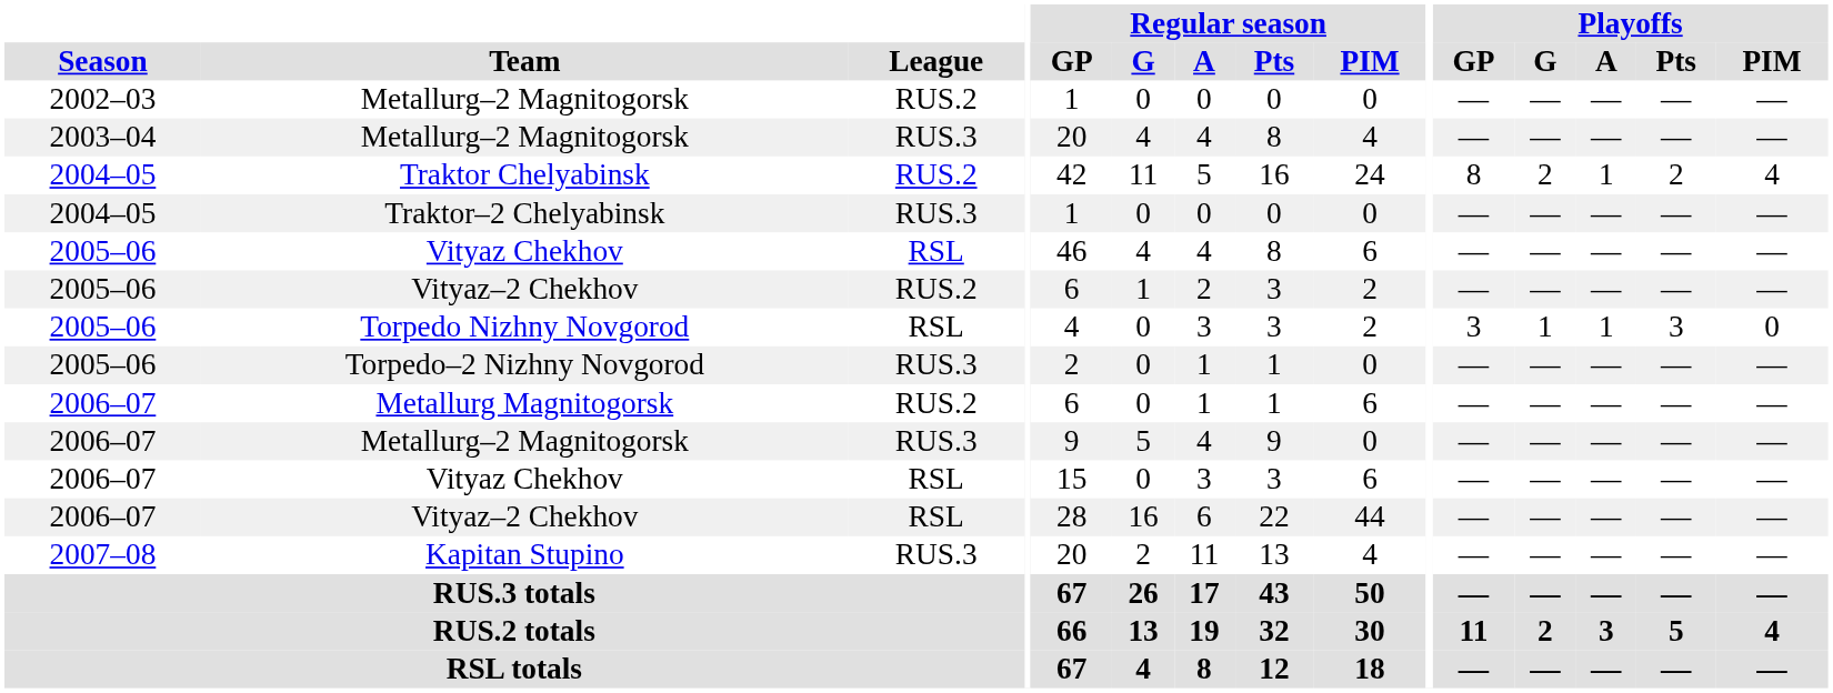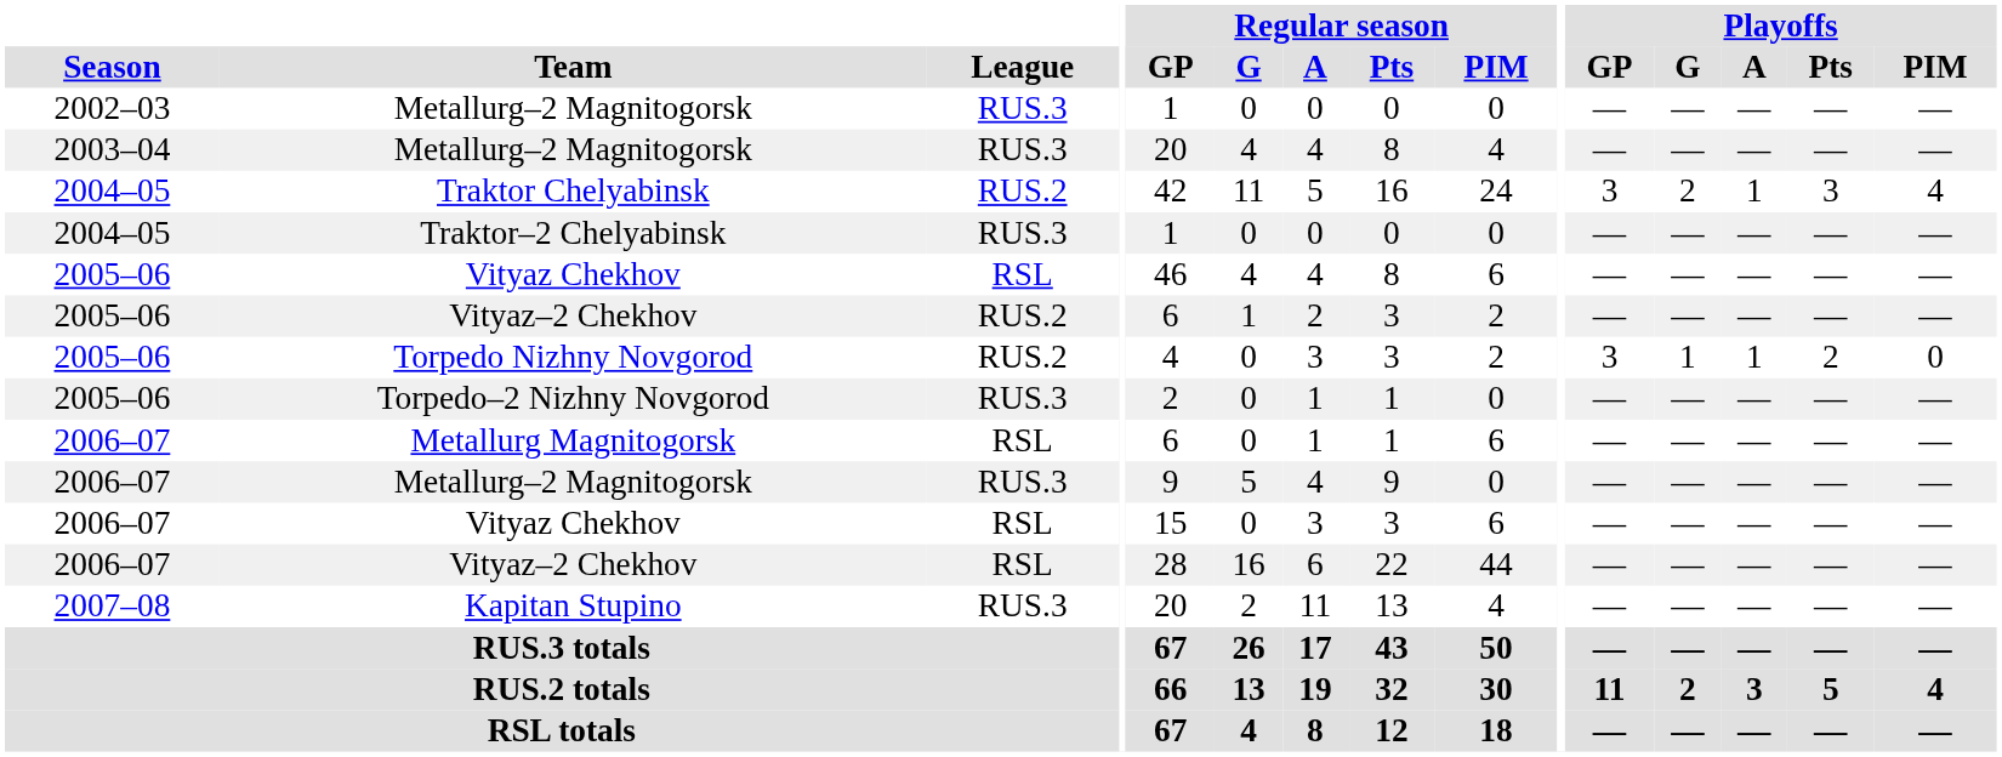2002–03 / Metallurg–2 Magnitogorsk | League: RUS.2 -> RUS.3
Traktor Chelyabinsk | Playoffs / GP: 8 -> 3
Traktor Chelyabinsk | Playoffs / Pts: 2 -> 3
Torpedo Nizhny Novgorod | League: RSL -> RUS.2
Torpedo Nizhny Novgorod | Playoffs / Pts: 3 -> 2
Metallurg Magnitogorsk | League: RUS.2 -> RSL
